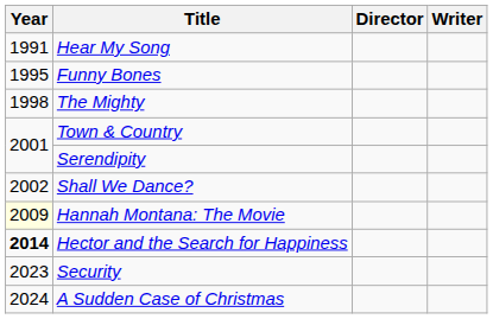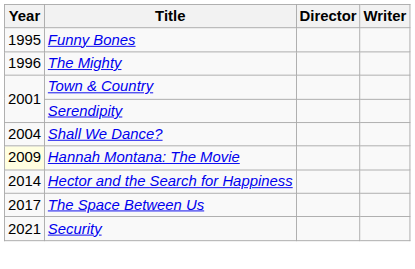- row: 1991 | Hear My Song
The Mighty | Year: 1998 -> 1996
Shall We Dance? | Year: 2002 -> 2004
Hector and the Search for Happiness | Year: bold -> normal
+ row: 2017 | The Space Between Us
Security | Year: 2023 -> 2021
- row: 2024 | A Sudden Case of Christmas
